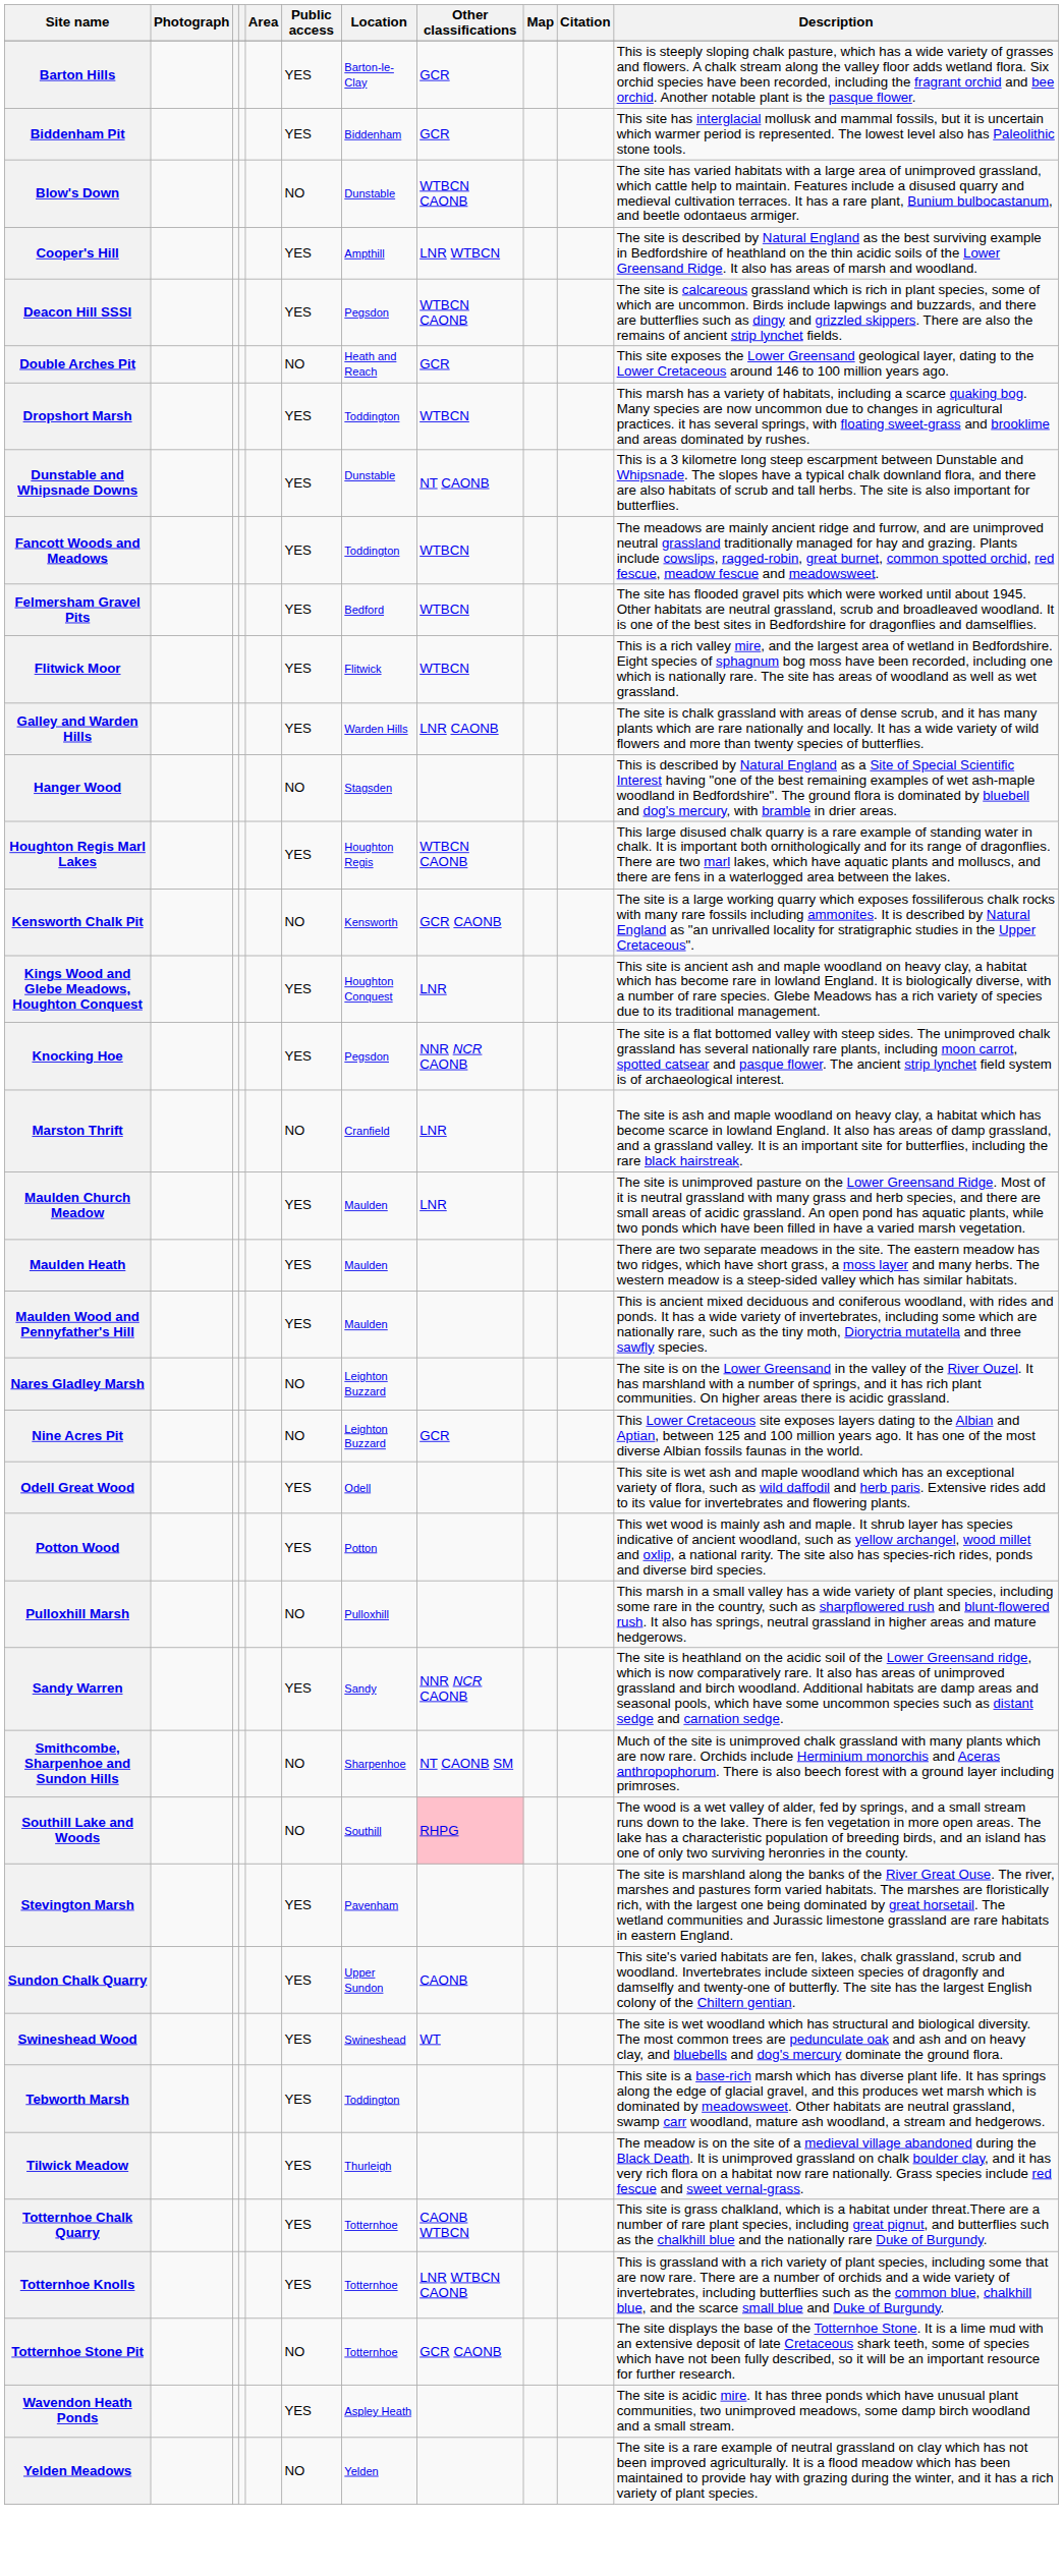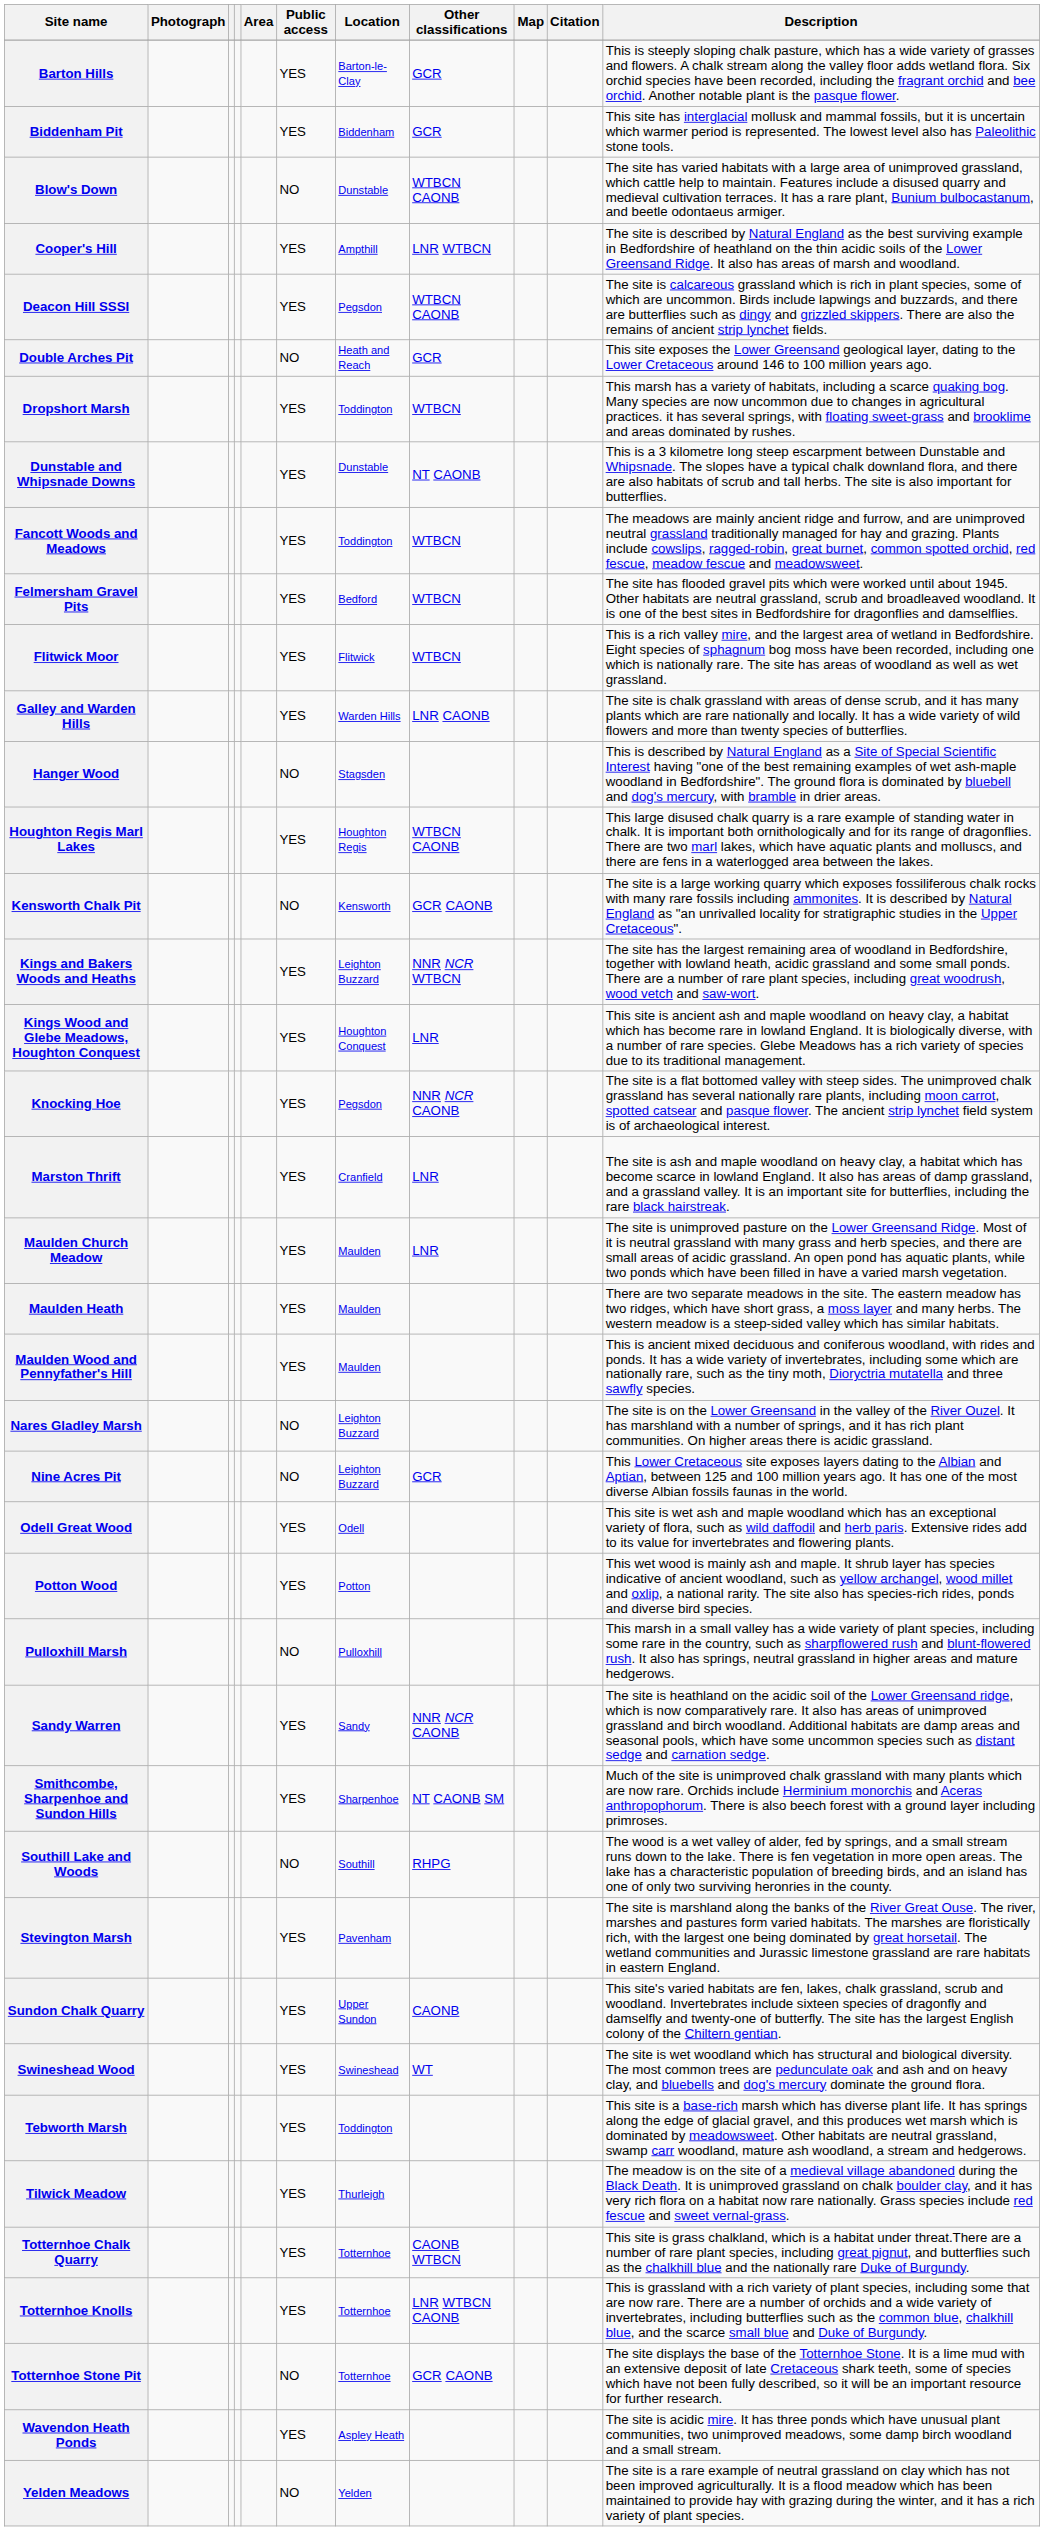+ row: Kings and Bakers Woods and Heaths | YES | Leighton Buzzard | NNR NCR WTBCN | The site has the largest remaining area of woodland in Bedfordshire, together with lowland heath, acidic grassland and some small ponds. There are a number of rare plant species, including great woodrush, wood vetch and saw-wort.
Marston Thrift | Public access: NO -> YES
Smithcombe, Sharpenhoe and Sundon Hills | Public access: NO -> YES
Southill Lake and Woods | Other classifications: pink background -> no background
